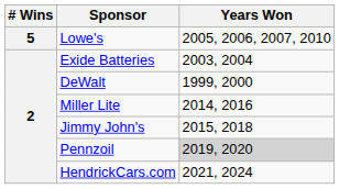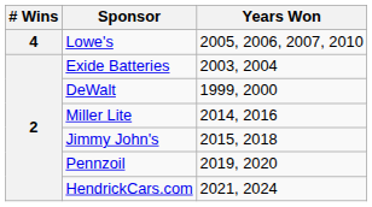Lowe's | # Wins: 5 -> 4
Pennzoil | Years Won: lightgrey background -> no background
